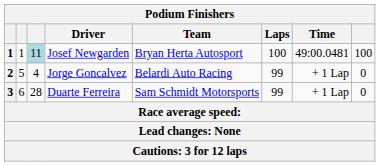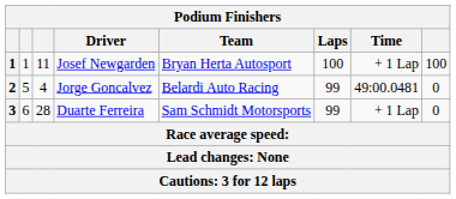Josef Newgarden | column 3: lightblue background -> no background
Josef Newgarden | Time: 49:00.0481 -> + 1 Lap
Jorge Goncalvez | Time: + 1 Lap -> 49:00.0481
